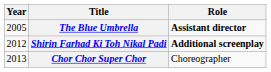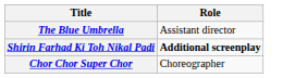- column: Year | 2005 | 2012 | 2013
The Blue Umbrella | Role: bold -> normal
